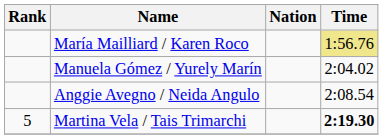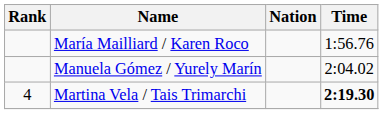María Mailliard / Karen Roco | Time: khaki background -> no background
- row: Anggie Avegno / Neida Angulo | 2:08.54
Martina Vela / Tais Trimarchi | Rank: 5 -> 4
